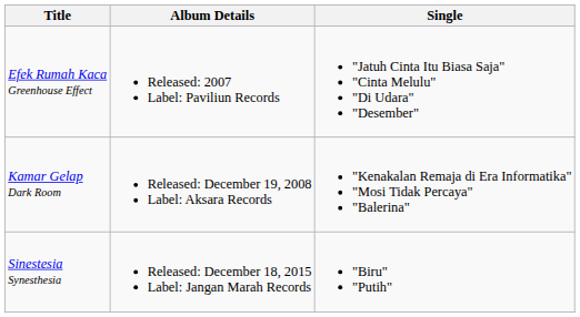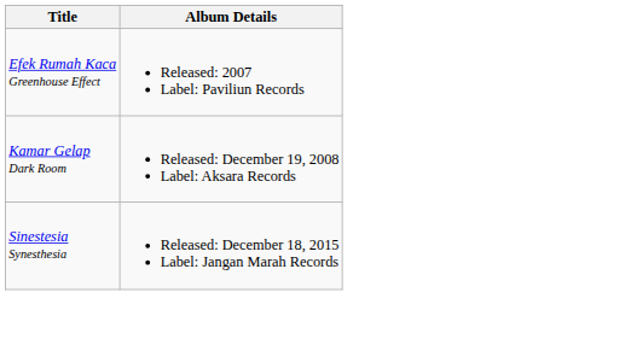- column: Single | "Jatuh Cinta Itu Biasa Saja" "Cinta Melulu" "Di Udara" "Desember" | "Kenakalan Remaja di Era Informatika" "Mosi Tidak Percaya" "Balerina" | "Biru" "Putih"
